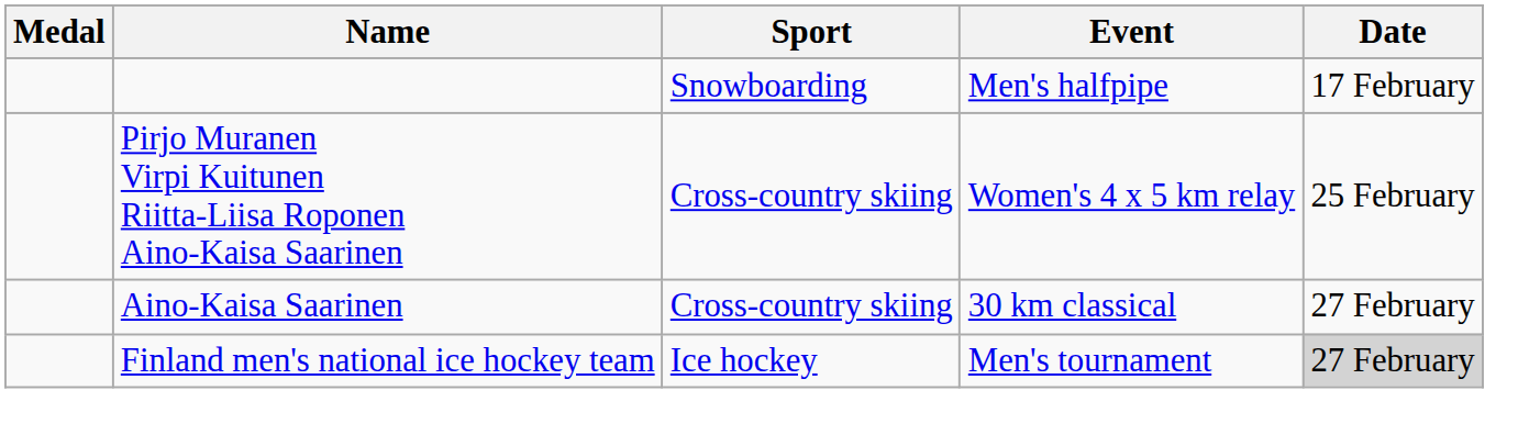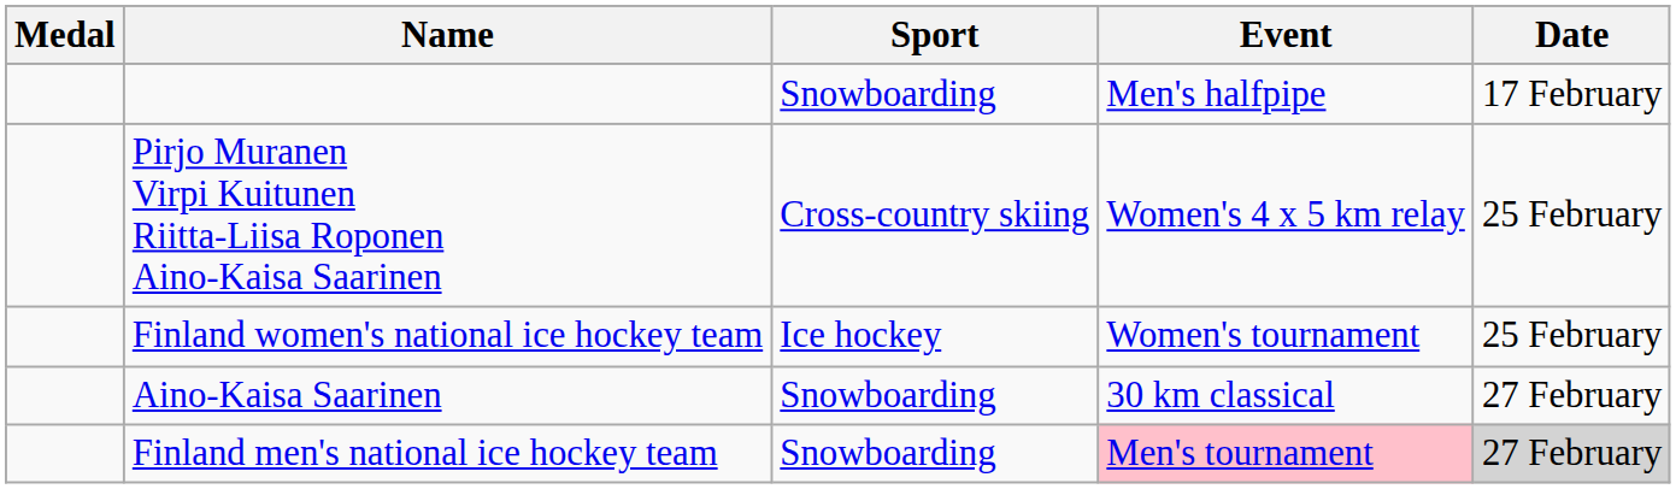+ row: Finland women's national ice hockey team | Ice hockey | Women's tournament | 25 February
Aino-Kaisa Saarinen | Sport: Cross-country skiing -> Snowboarding
Finland men's national ice hockey team | Sport: Ice hockey -> Snowboarding
Finland men's national ice hockey team | Event: no background -> pink background
